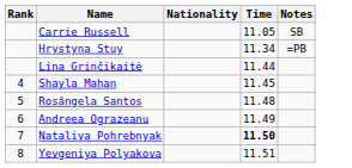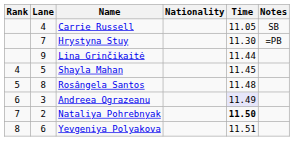+ column: Lane | 4 | 7 | 9 | 5 | 8 | 3 | 2 | 6
Hrystyna Stuy | Time: 11.34 -> 11.30
Andreea Ograzeanu | Time: no background -> lavender background
